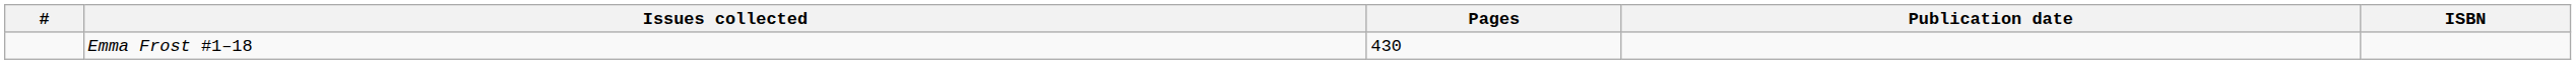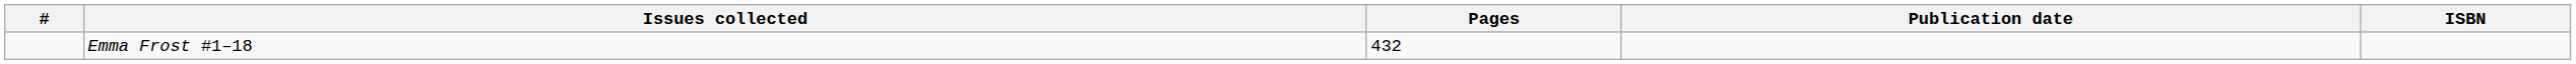Emma Frost #1–18 | Pages: 430 -> 432
